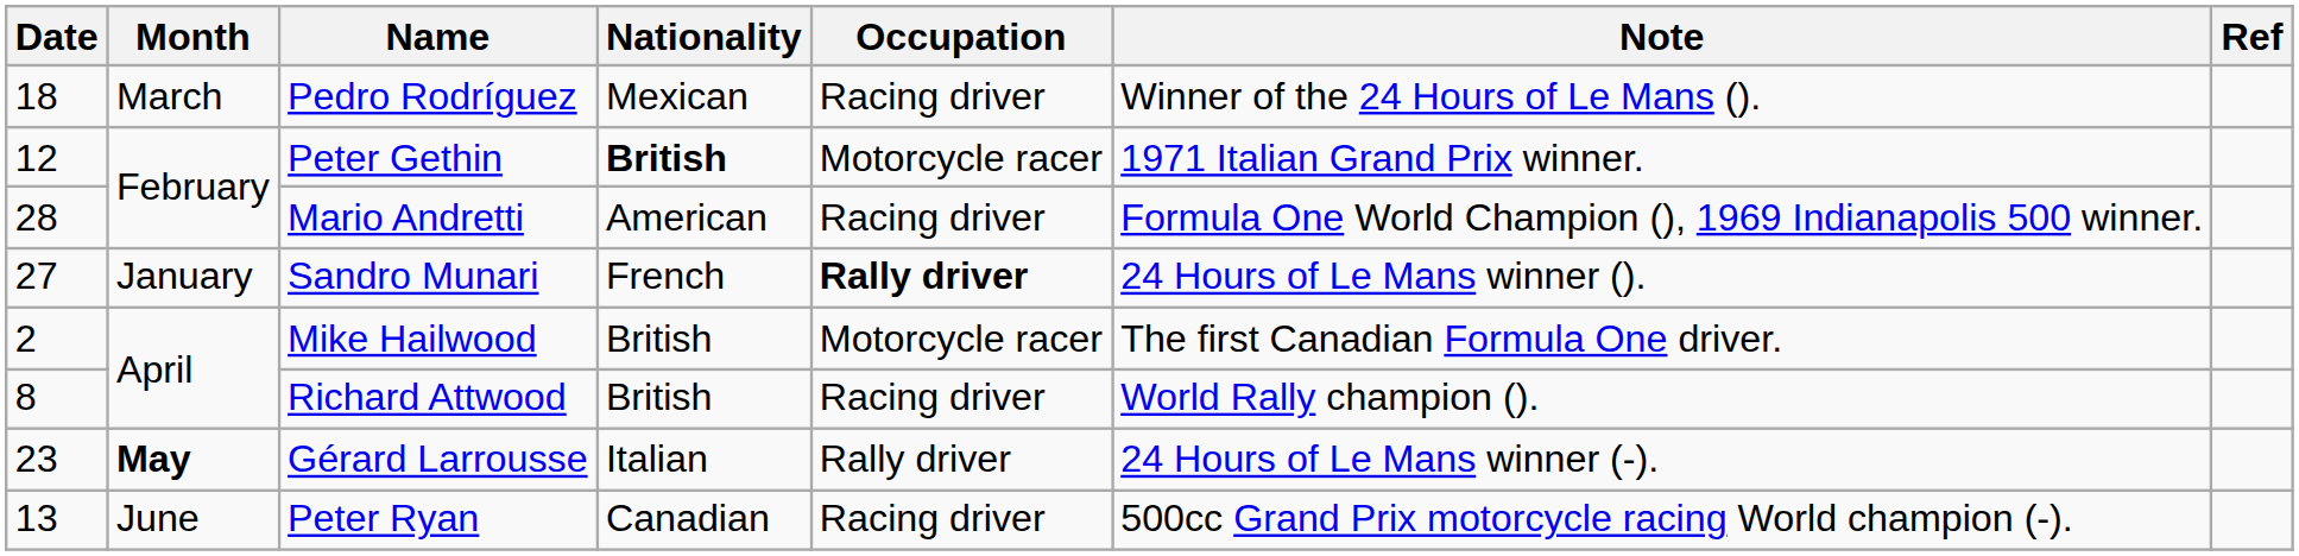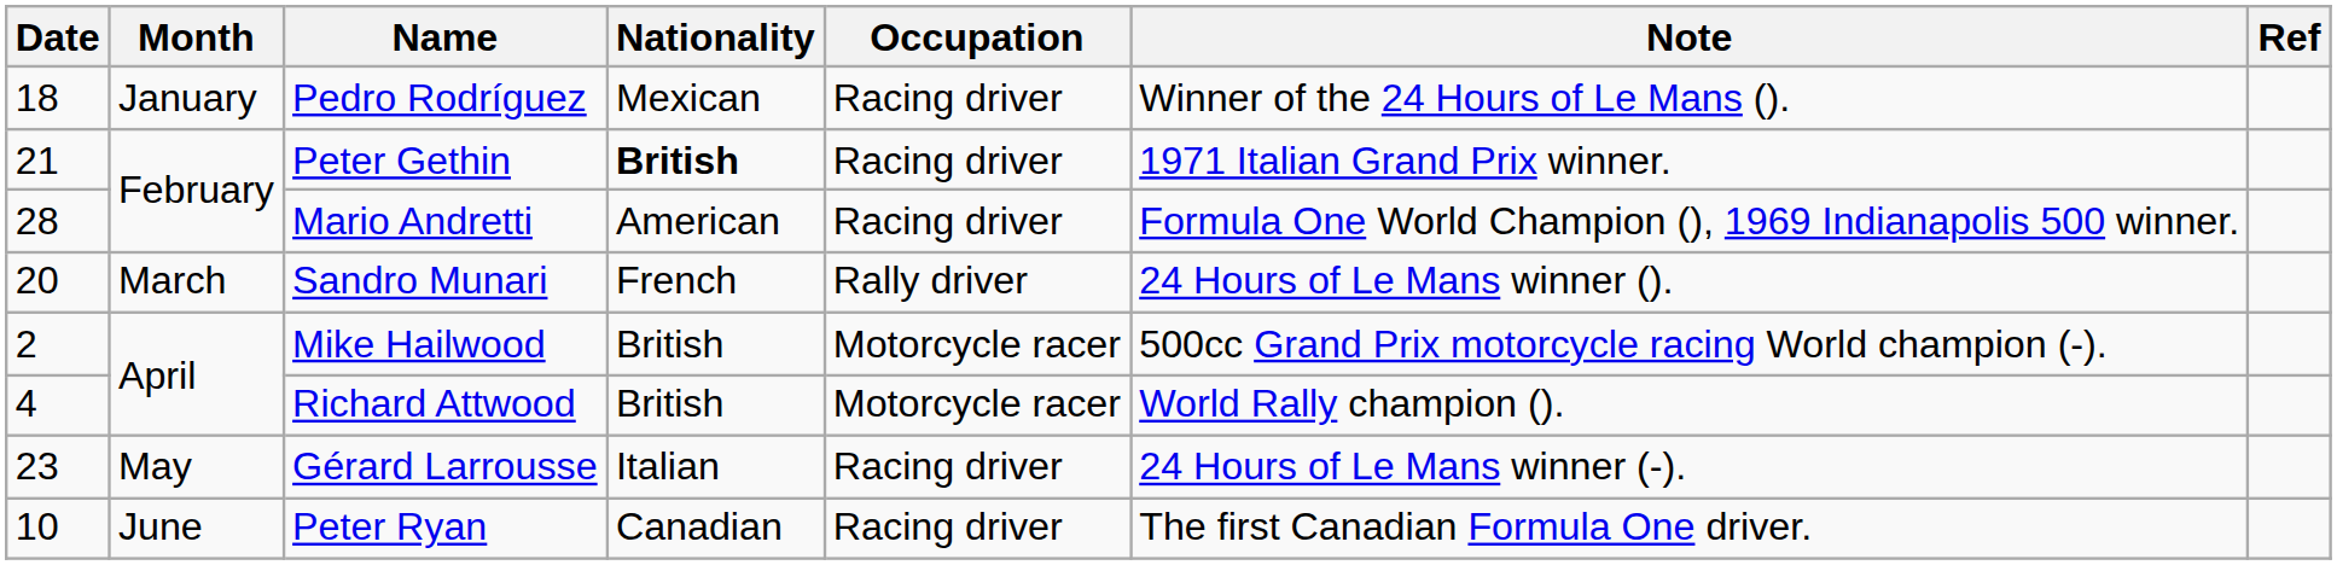Pedro Rodríguez | Month: March -> January
Peter Gethin | Date: 12 -> 21
Peter Gethin | Occupation: Motorcycle racer -> Racing driver
Sandro Munari | Date: 27 -> 20
Sandro Munari | Month: January -> March
Sandro Munari | Occupation: bold -> normal
Mike Hailwood | Note: The first Canadian Formula One driver. -> 500cc Grand Prix motorcycle racing World champion (-).
Richard Attwood | Date: 8 -> 4
Richard Attwood | Occupation: Racing driver -> Motorcycle racer
Gérard Larrousse | Month: bold -> normal
Gérard Larrousse | Occupation: Rally driver -> Racing driver
Peter Ryan | Date: 13 -> 10
Peter Ryan | Note: 500cc Grand Prix motorcycle racing World champion (-). -> The first Canadian Formula One driver.
